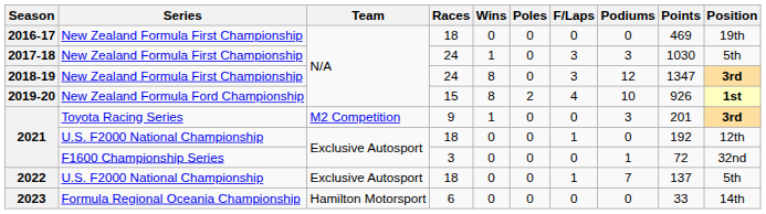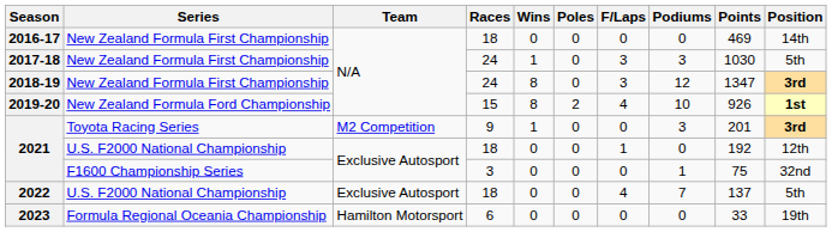2016-17 | Position: 19th -> 14th
2021 / F1600 Championship Series | Points: 72 -> 75
2022 | F/Laps: 1 -> 4
2023 | Position: 14th -> 19th
